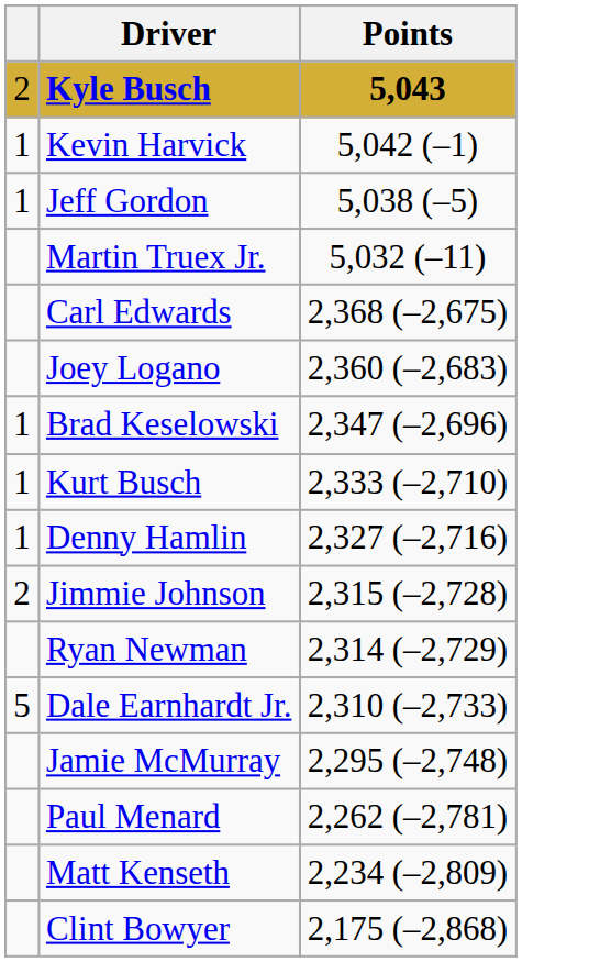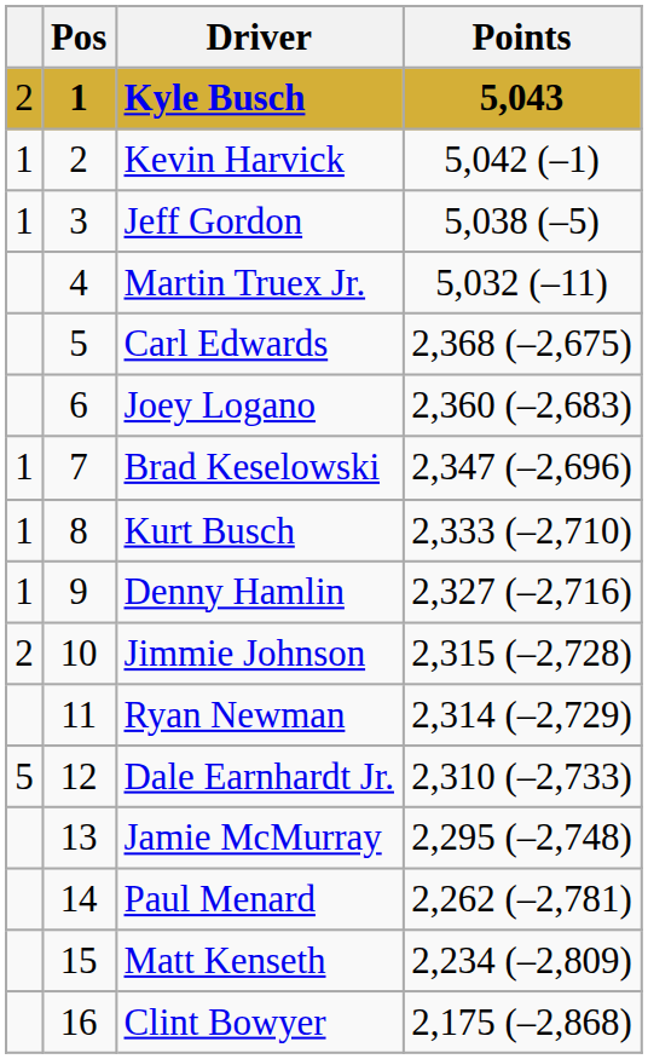+ column: Pos | 1 | 2 | 3 | 4 | 5 | 6 | 7 | 8 | 9 | 10 | 11 | 12 | 13 | 14 | 15 | 16
